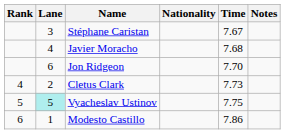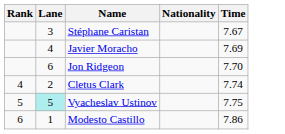- column: Notes
Javier Moracho | Time: 7.68 -> 7.69
Cletus Clark | Time: 7.73 -> 7.74
